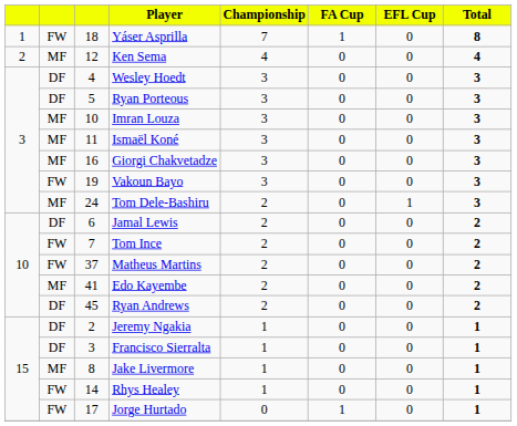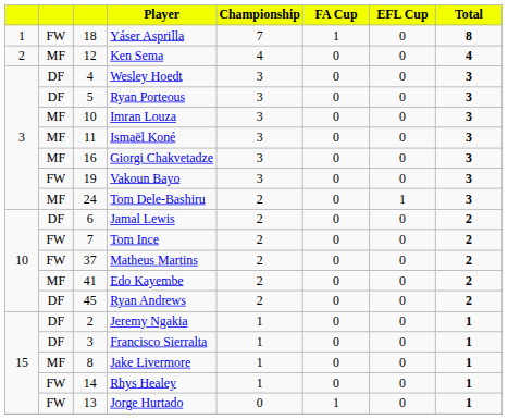Jorge Hurtado | column 3: 17 -> 13
